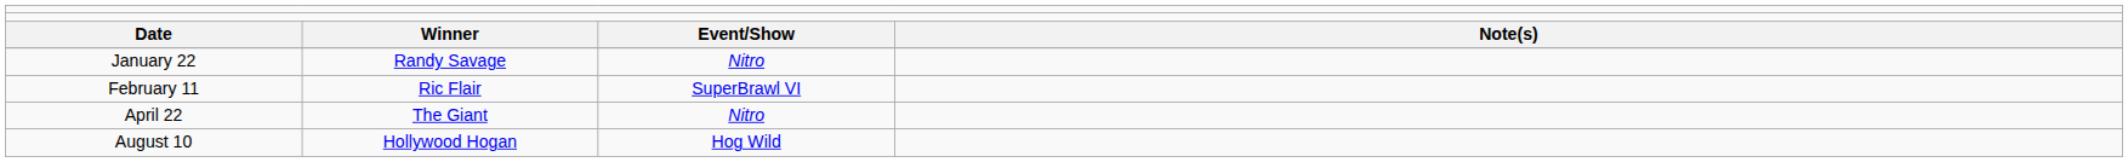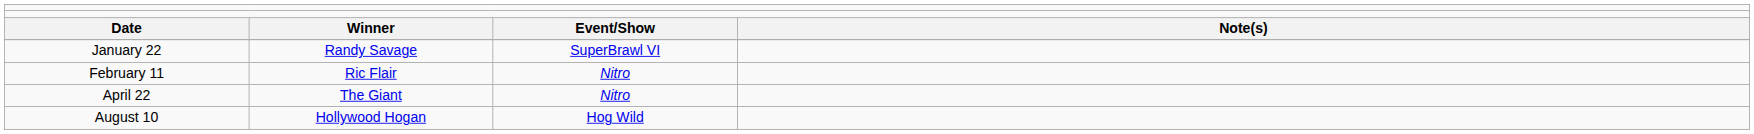January 22 | column 3: Nitro -> SuperBrawl VI
February 11 | column 3: SuperBrawl VI -> Nitro
